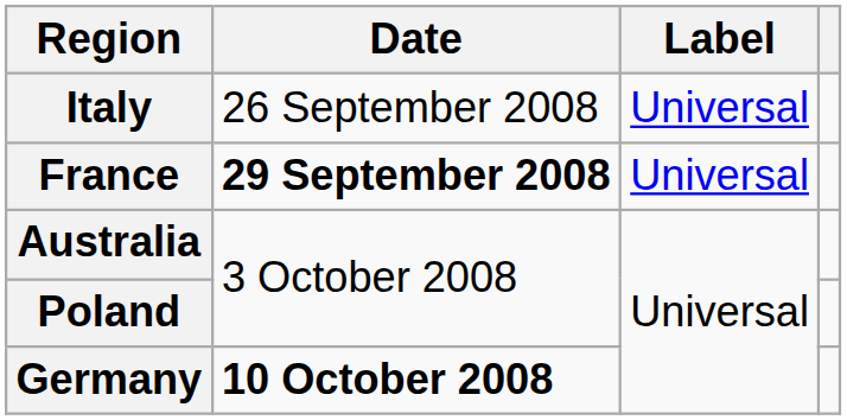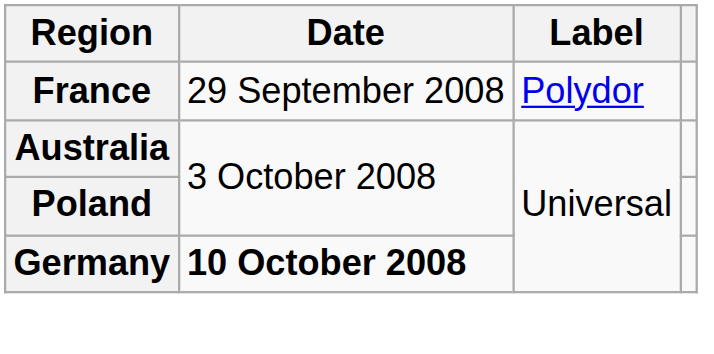- row: Italy | 26 September 2008 | Universal
France | Date: bold -> normal
France | Label: Universal -> Polydor
